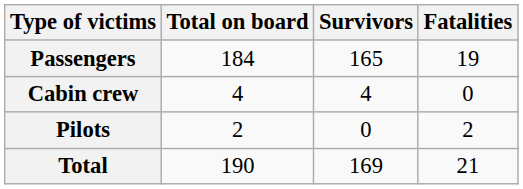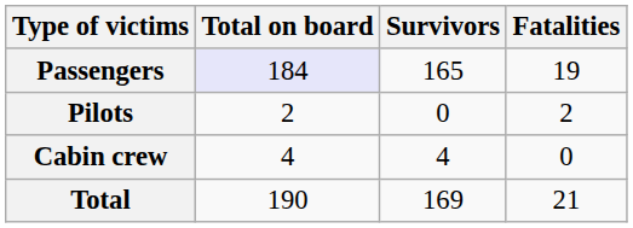Passengers | Total on board: no background -> lavender background
rows swapped: Pilots <-> Cabin crew
